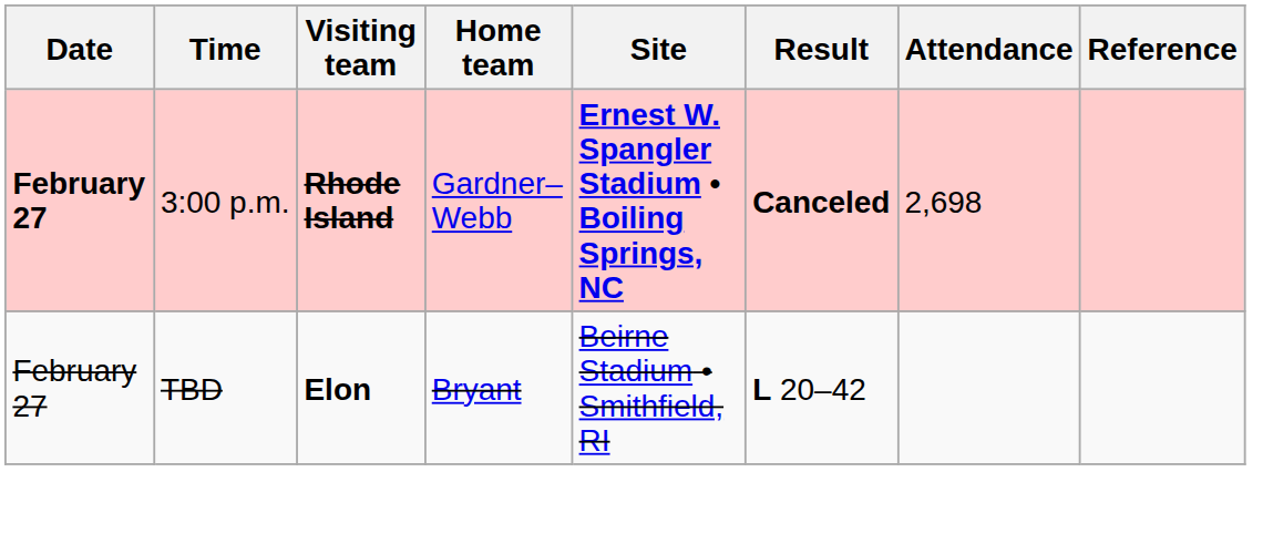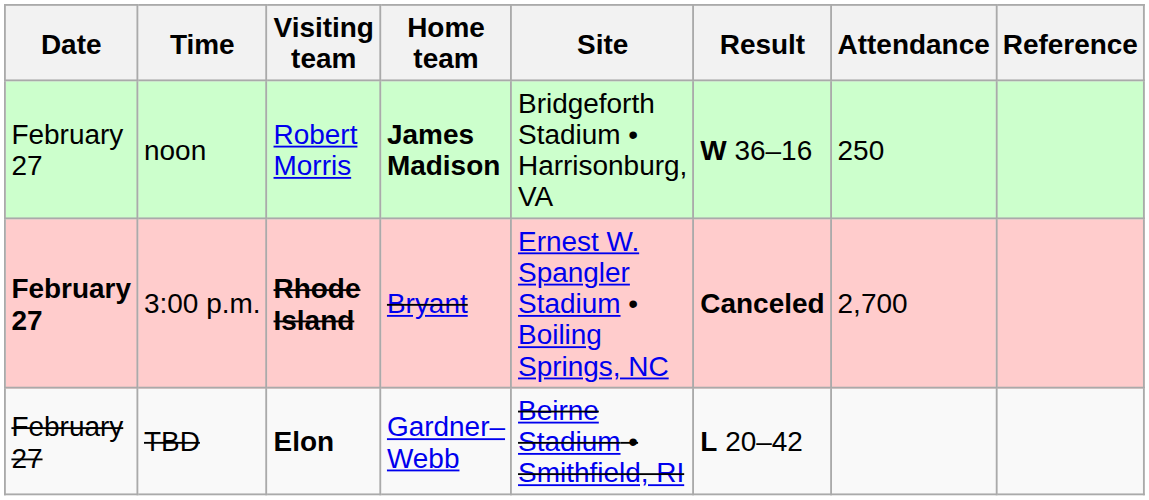+ row: February 27 | noon | Robert Morris | James Madison | Bridgeforth Stadium • Harrisonburg, VA | W 36–16 | 250
3:00 p.m. | Home team: Gardner–Webb -> Bryant
3:00 p.m. | Site: bold -> normal
3:00 p.m. | Attendance: 2,698 -> 2,700
TBD | Home team: Bryant -> Gardner–Webb
